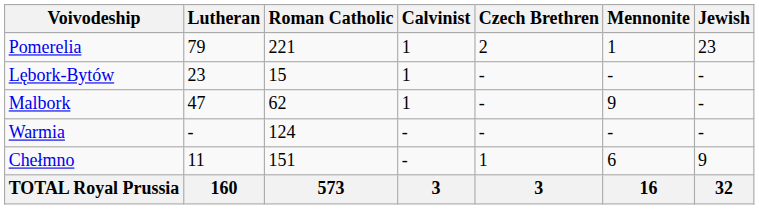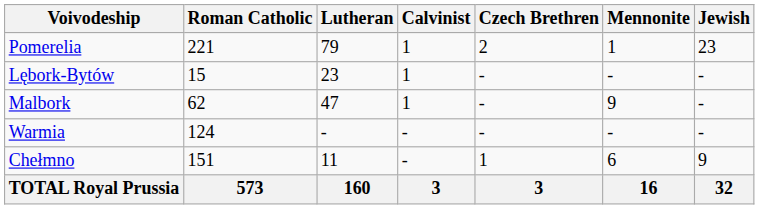columns swapped: Roman Catholic <-> Lutheran
